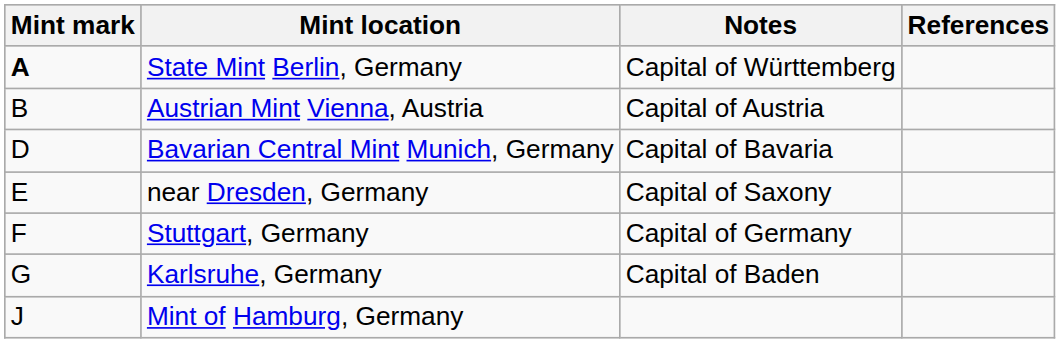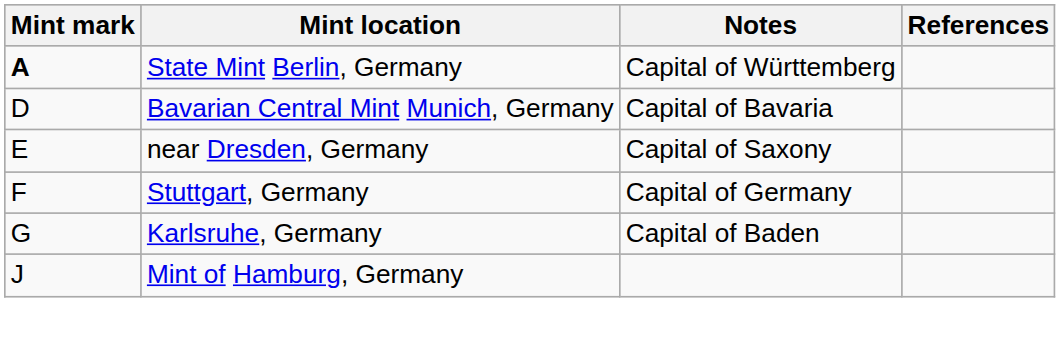- row: B | Austrian Mint Vienna, Austria | Capital of Austria
